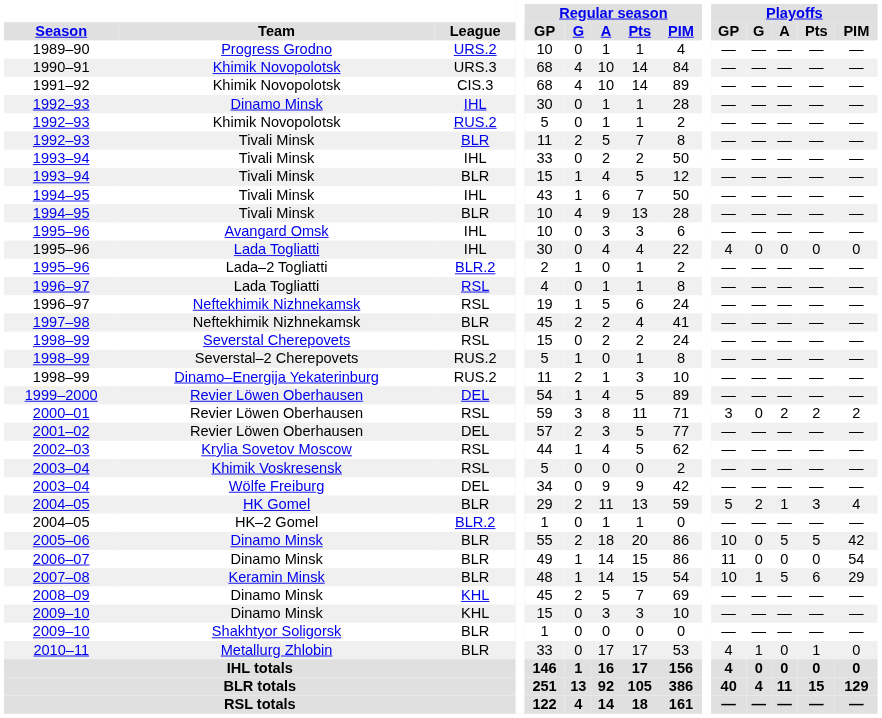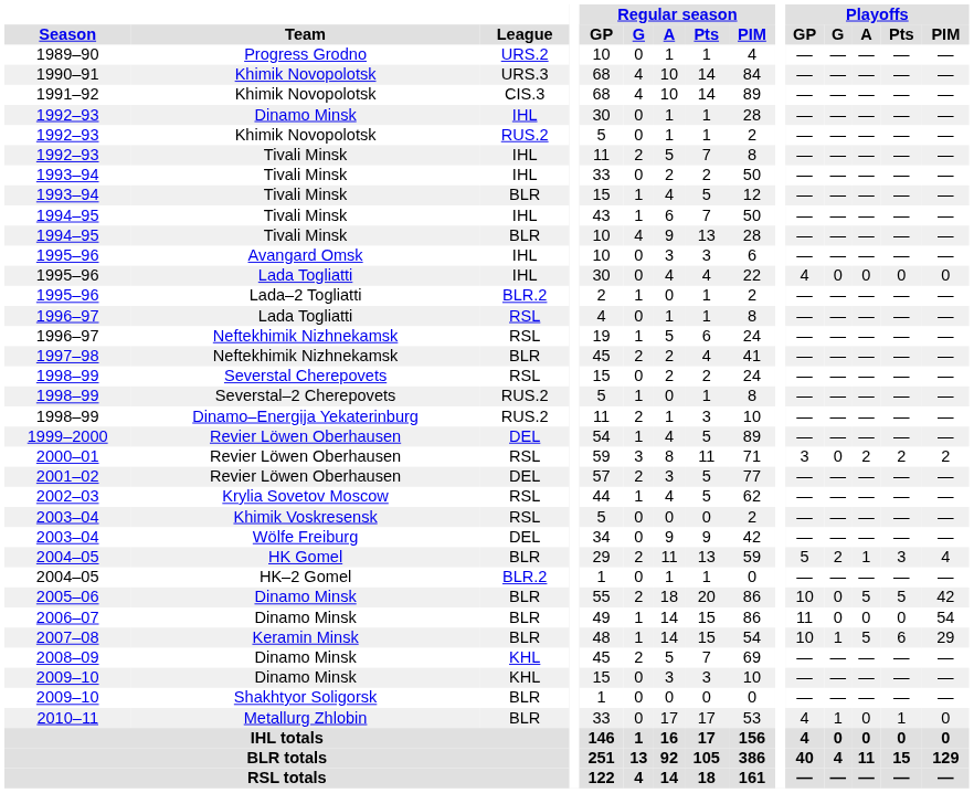1992–93 / Tivali Minsk | League: BLR -> IHL
